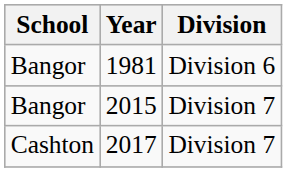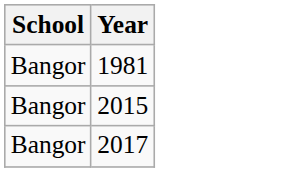- column: Division | Division 6 | Division 7 | Division 7
2017 | School: Cashton -> Bangor
